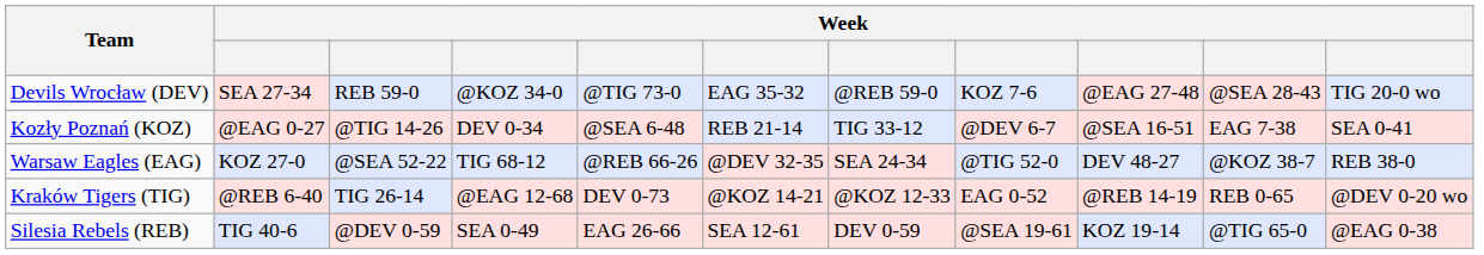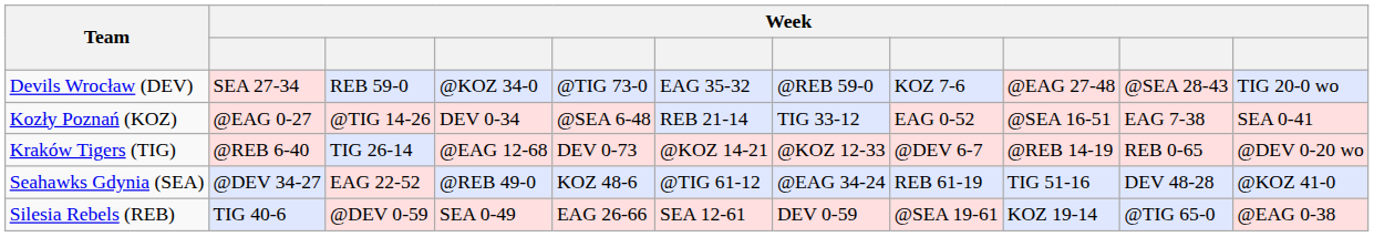Kozły Poznań (KOZ) | column 8: @DEV 6-7 -> EAG 0-52
- row: Warsaw Eagles (EAG) | KOZ 27-0 | @SEA 52-22 | TIG 68-12 | @REB 66-26 | @DEV 32-35 | SEA 24-34 | @TIG 52-0 | DEV 48-27 | @KOZ 38-7 | REB 38-0
Kraków Tigers (TIG) | column 8: EAG 0-52 -> @DEV 6-7
+ row: Seahawks Gdynia (SEA) | @DEV 34-27 | EAG 22-52 | @REB 49-0 | KOZ 48-6 | @TIG 61-12 | @EAG 34-24 | REB 61-19 | TIG 51-16 | DEV 48-28 | @KOZ 41-0
